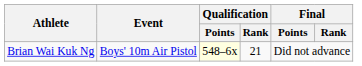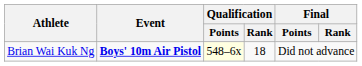Brian Wai Kuk Ng | Event: normal -> bold
Brian Wai Kuk Ng | Qualification / Rank: 21 -> 18
